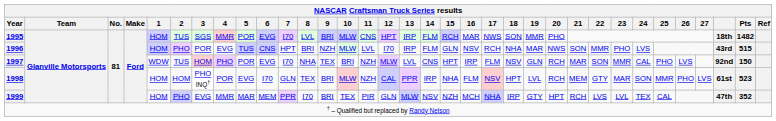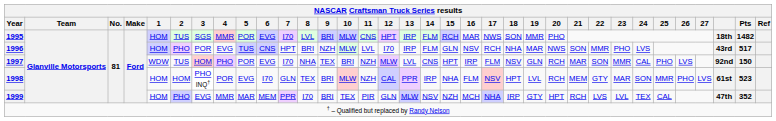1996 | Pts: 515 -> 517
